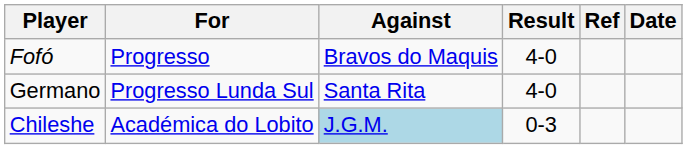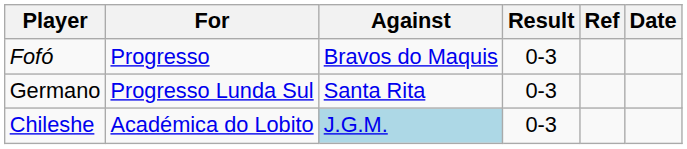Fofó | Result: 4-0 -> 0-3
Germano | Result: 4-0 -> 0-3
